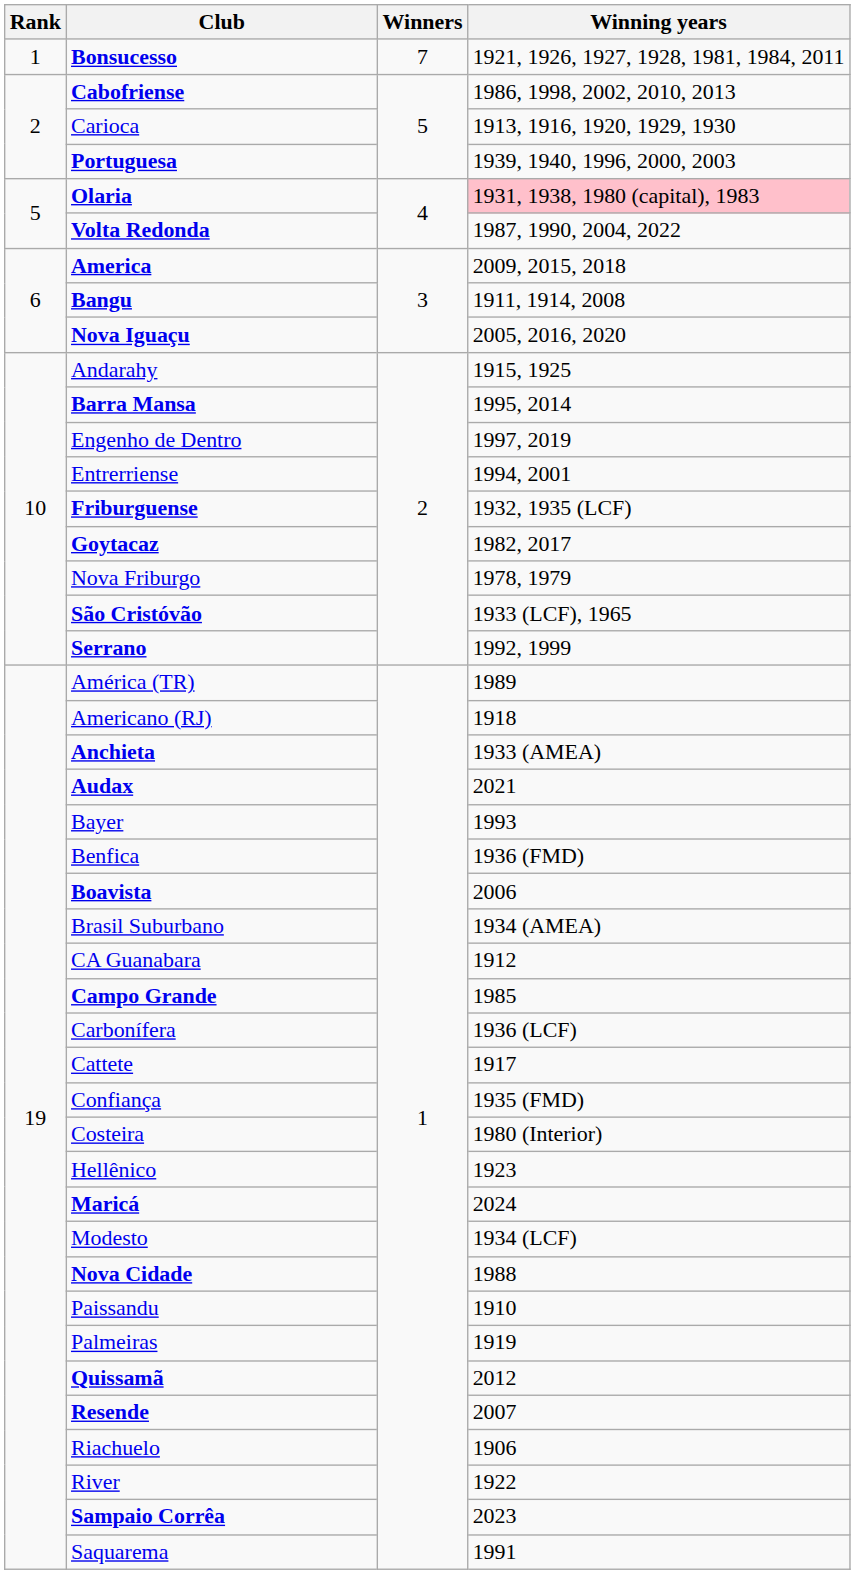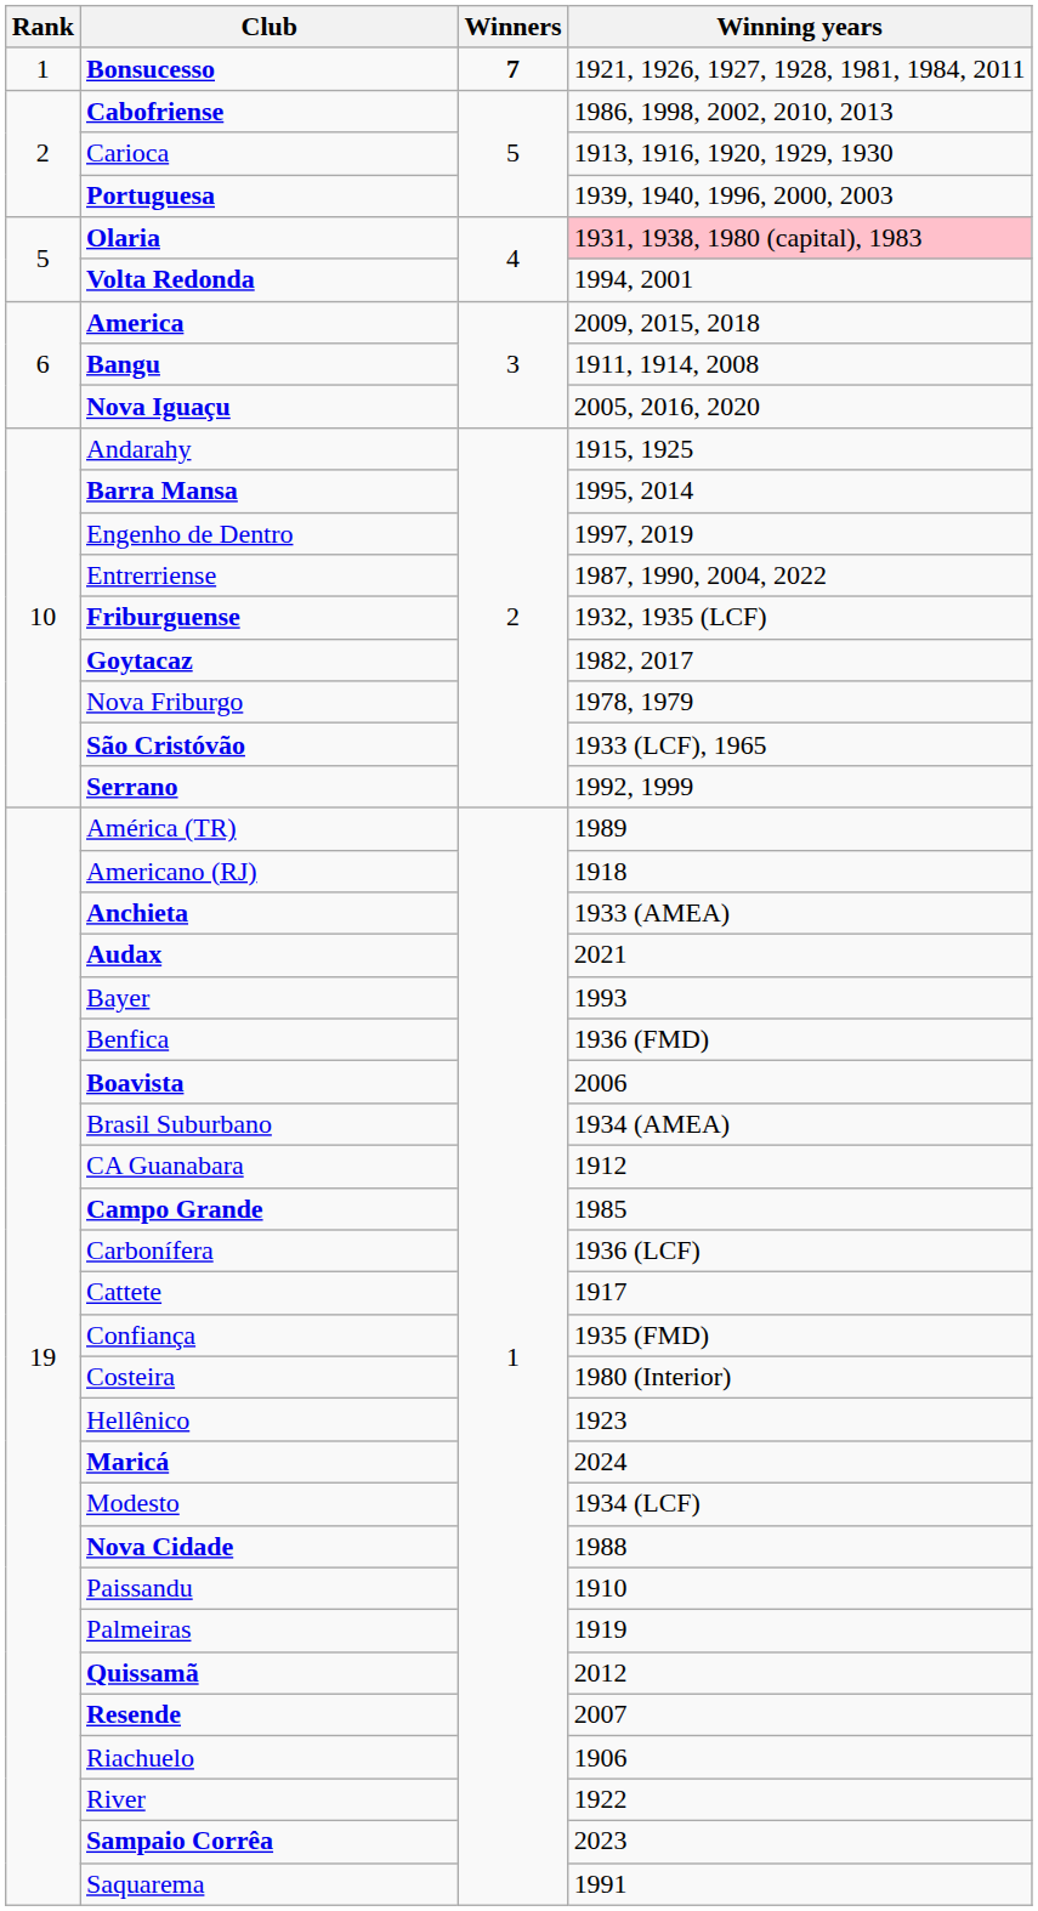Bonsucesso | Winners: normal -> bold
Volta Redonda | Winning years: 1987, 1990, 2004, 2022 -> 1994, 2001
Entrerriense | Winning years: 1994, 2001 -> 1987, 1990, 2004, 2022
